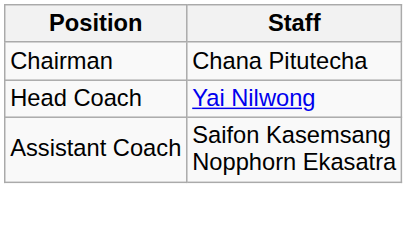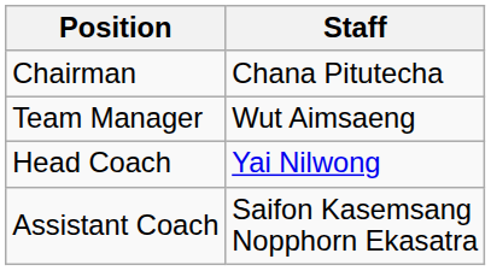+ row: Team Manager | Wut Aimsaeng
